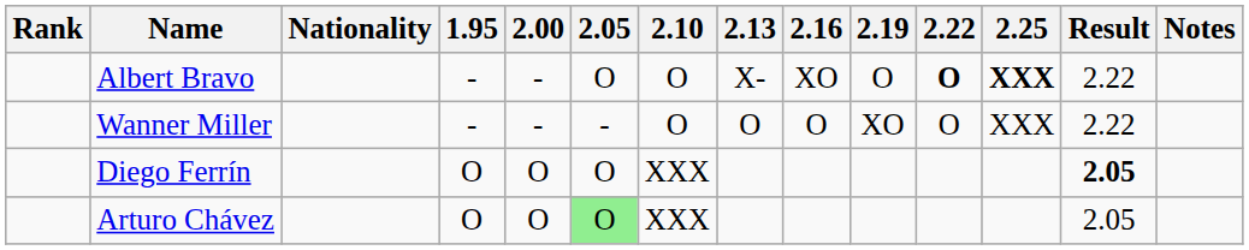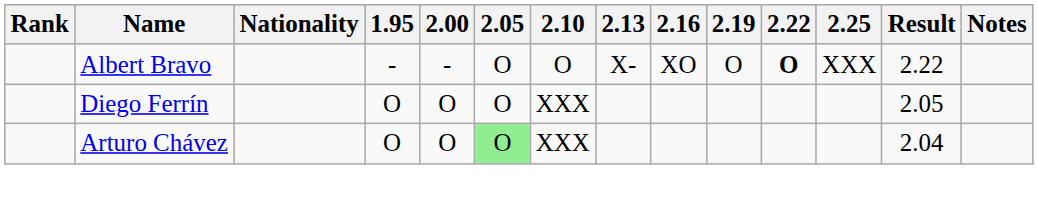Albert Bravo | 2.25: bold -> normal
- row: Wanner Miller | - | - | - | O | O | O | XO | O | XXX | 2.22
Diego Ferrín | Result: bold -> normal
Arturo Chávez | Result: 2.05 -> 2.04
